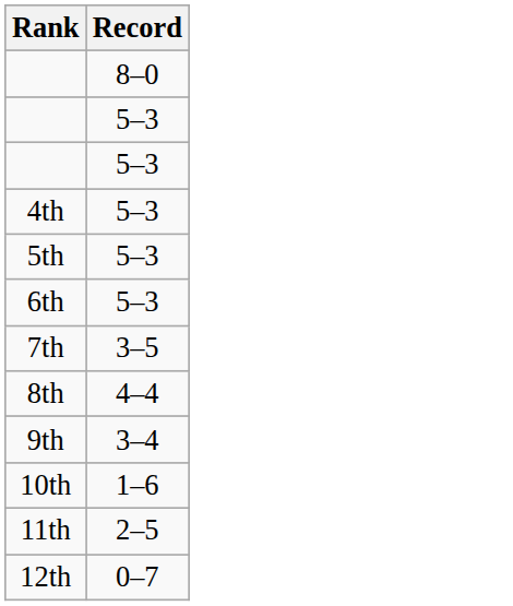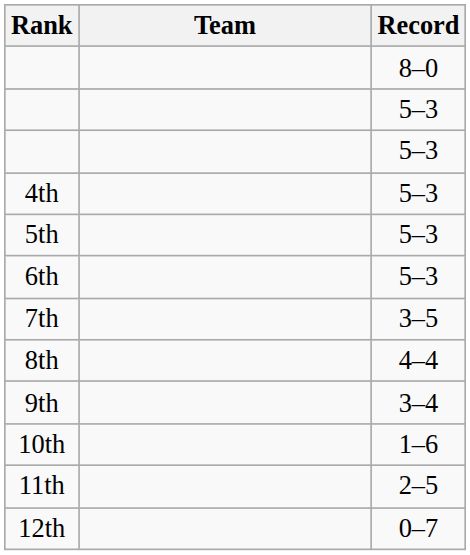+ column: Team
